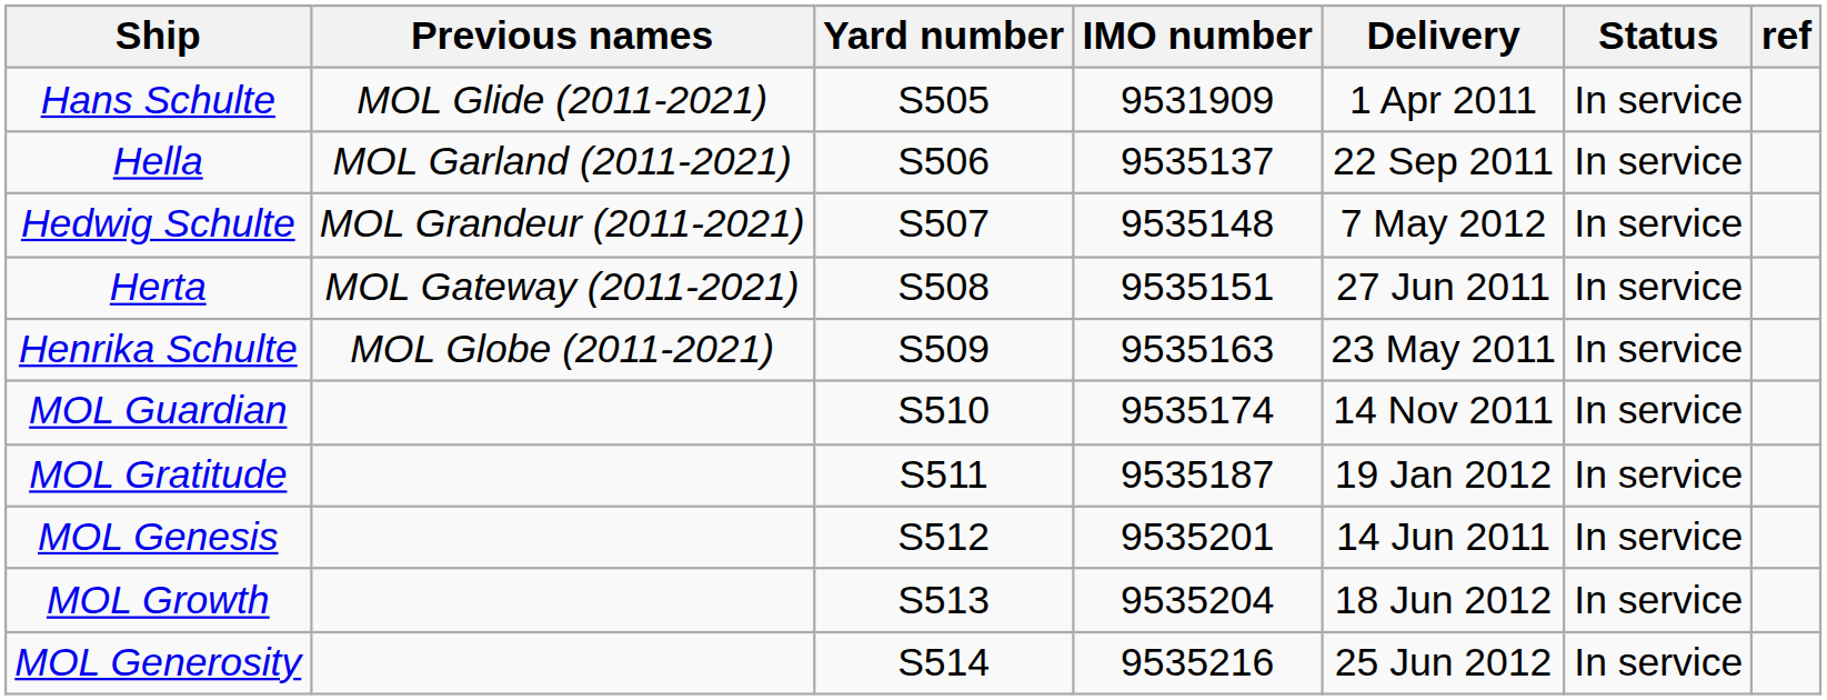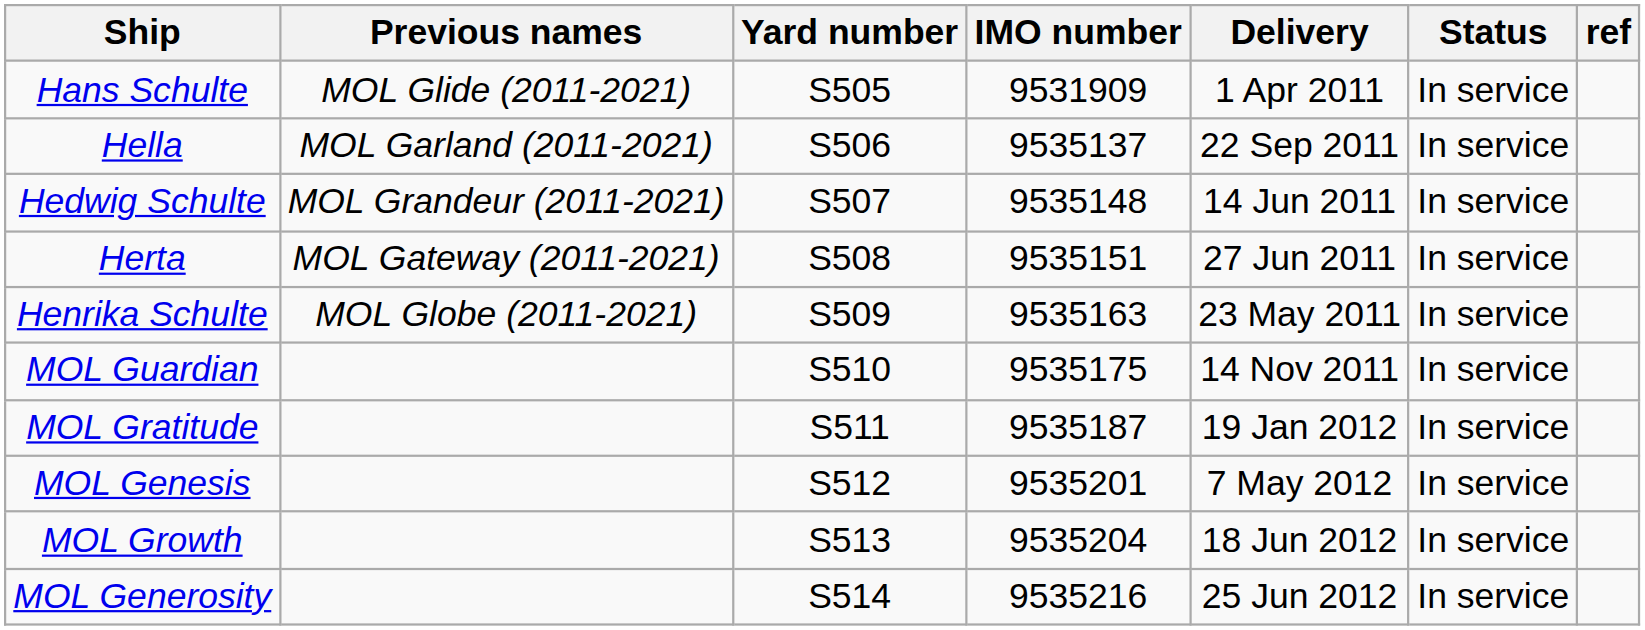Hedwig Schulte | Delivery: 7 May 2012 -> 14 Jun 2011
MOL Guardian | IMO number: 9535174 -> 9535175
MOL Genesis | Delivery: 14 Jun 2011 -> 7 May 2012
